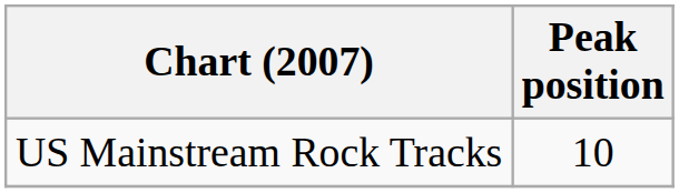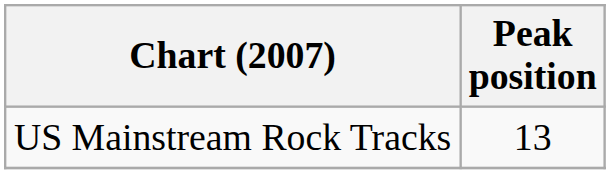US Mainstream Rock Tracks | Peak position: 10 -> 13
